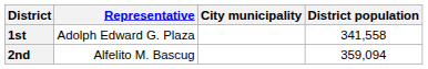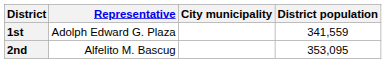1st | District population: 341,558 -> 341,559
2nd | District population: 359,094 -> 353,095
